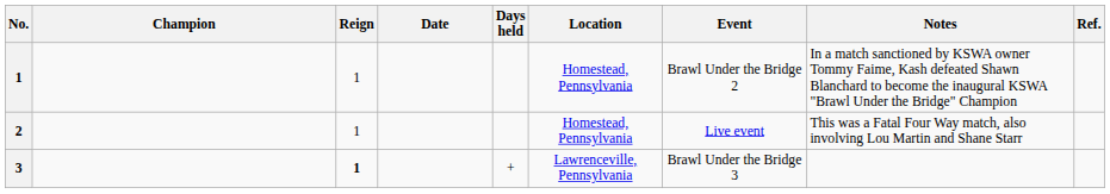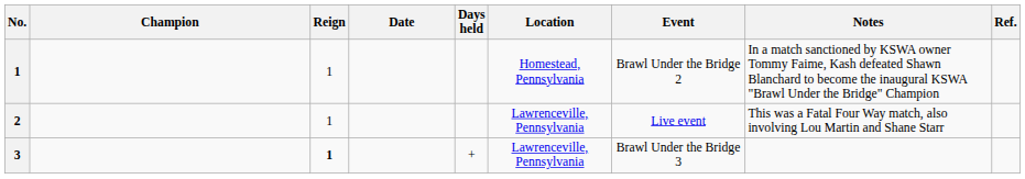2 | Location: Homestead, Pennsylvania -> Lawrenceville, Pennsylvania
